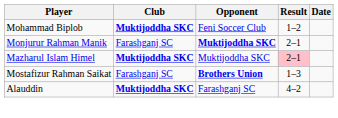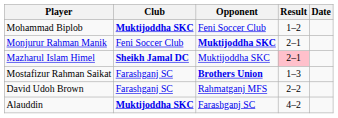Monjurur Rahman Manik | Club: Farashganj SC -> Feni Soccer Club
Mazharul Islam Himel | Club: Muktijoddha SKC -> Sheikh Jamal DC
+ row: David Udoh Brown | Farashganj SC | Rahmatganj MFS | 2–2
